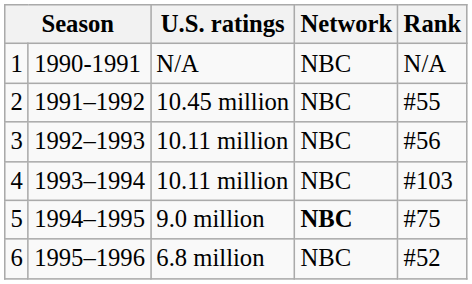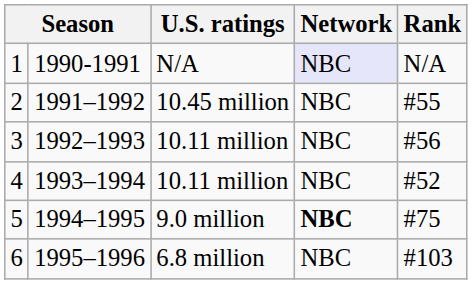1 | Network: no background -> lavender background
4 | Rank: #103 -> #52
6 | Rank: #52 -> #103
